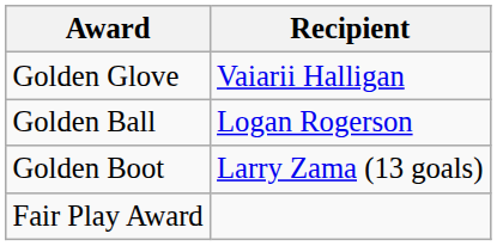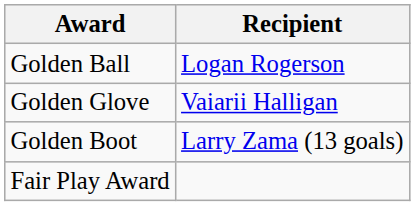rows swapped: Golden Ball <-> Golden Glove
